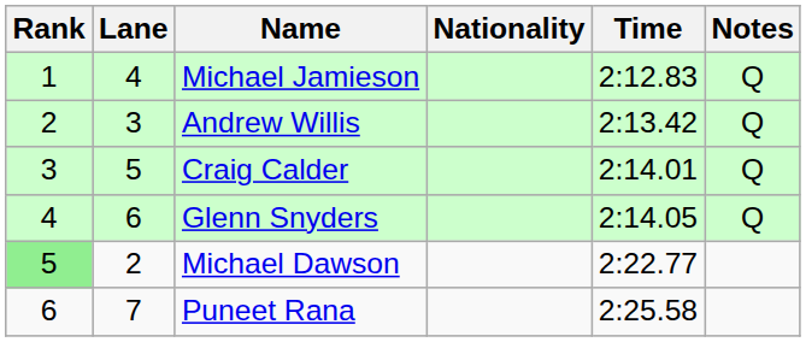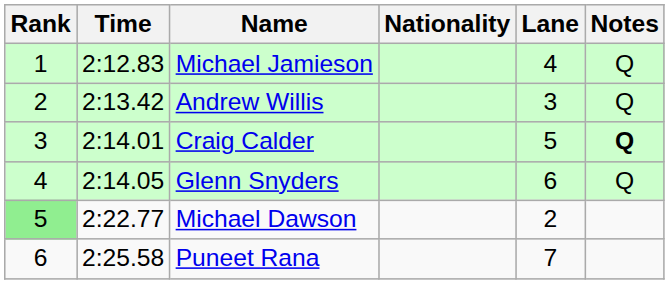columns swapped: Lane <-> Time
Craig Calder | Notes: normal -> bold
